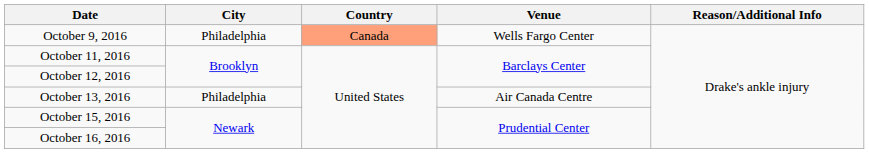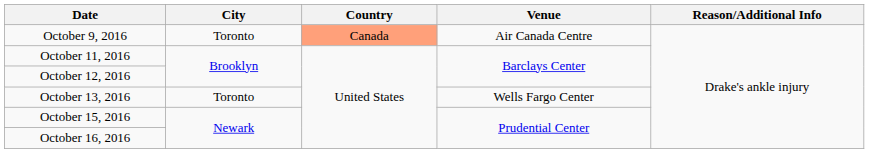October 9, 2016 | City: Philadelphia -> Toronto
October 9, 2016 | Venue: Wells Fargo Center -> Air Canada Centre
October 13, 2016 | City: Philadelphia -> Toronto
October 13, 2016 | Venue: Air Canada Centre -> Wells Fargo Center
